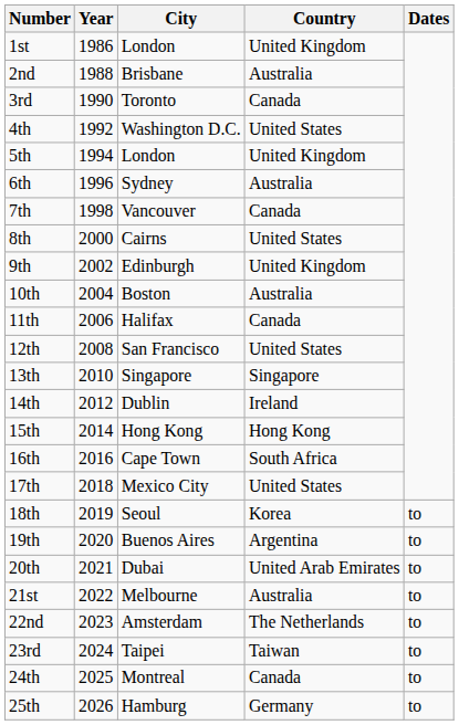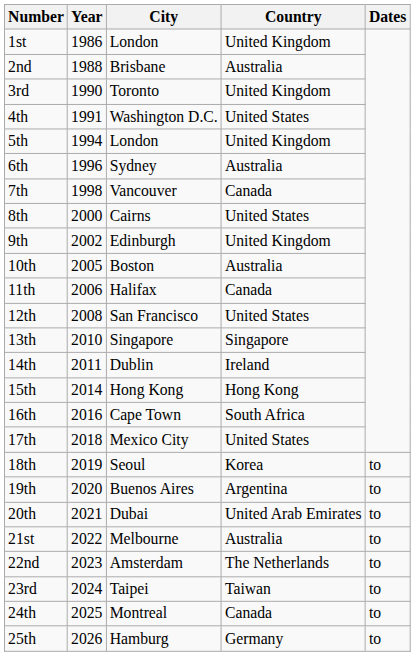3rd | Country: Canada -> United Kingdom
4th | Year: 1992 -> 1991
10th | Year: 2004 -> 2005
14th | Year: 2012 -> 2011
